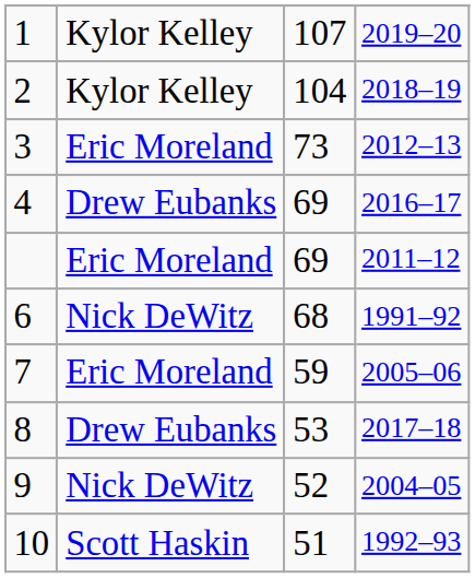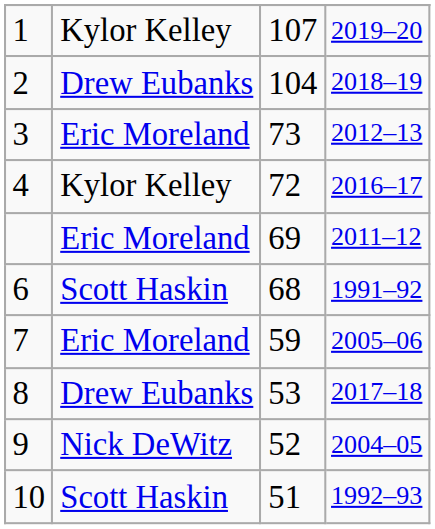2 | column 2: Kylor Kelley -> Drew Eubanks
4 | column 2: Drew Eubanks -> Kylor Kelley
4 | column 3: 69 -> 72
6 | column 2: Nick DeWitz -> Scott Haskin
